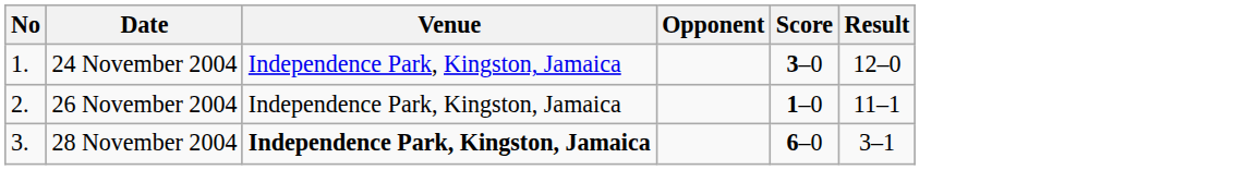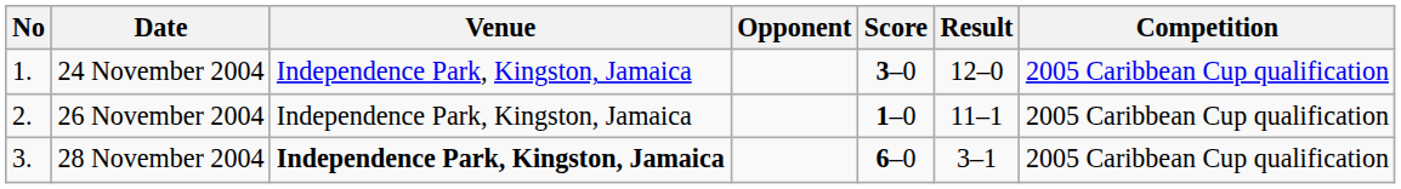+ column: Competition | 2005 Caribbean Cup qualification | 2005 Caribbean Cup qualification | 2005 Caribbean Cup qualification
